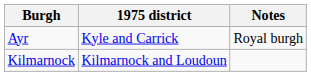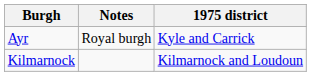columns swapped: Notes <-> 1975 district
